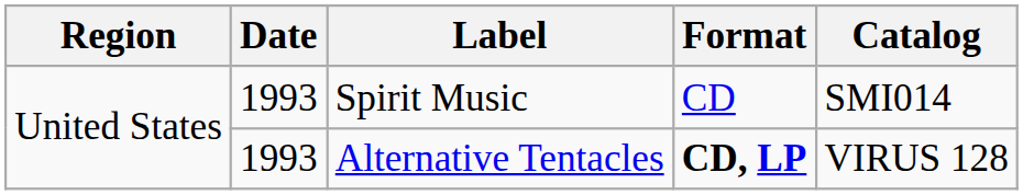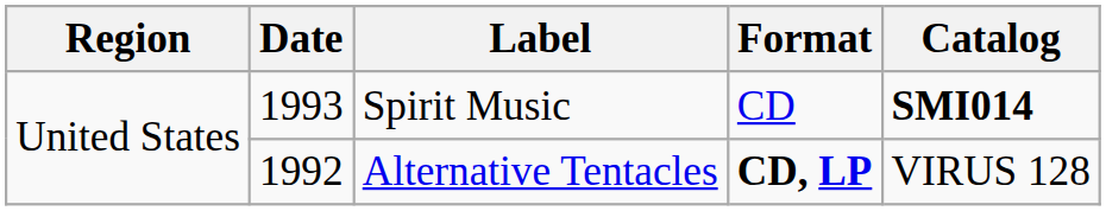Spirit Music | Catalog: normal -> bold
Alternative Tentacles | Date: 1993 -> 1992
